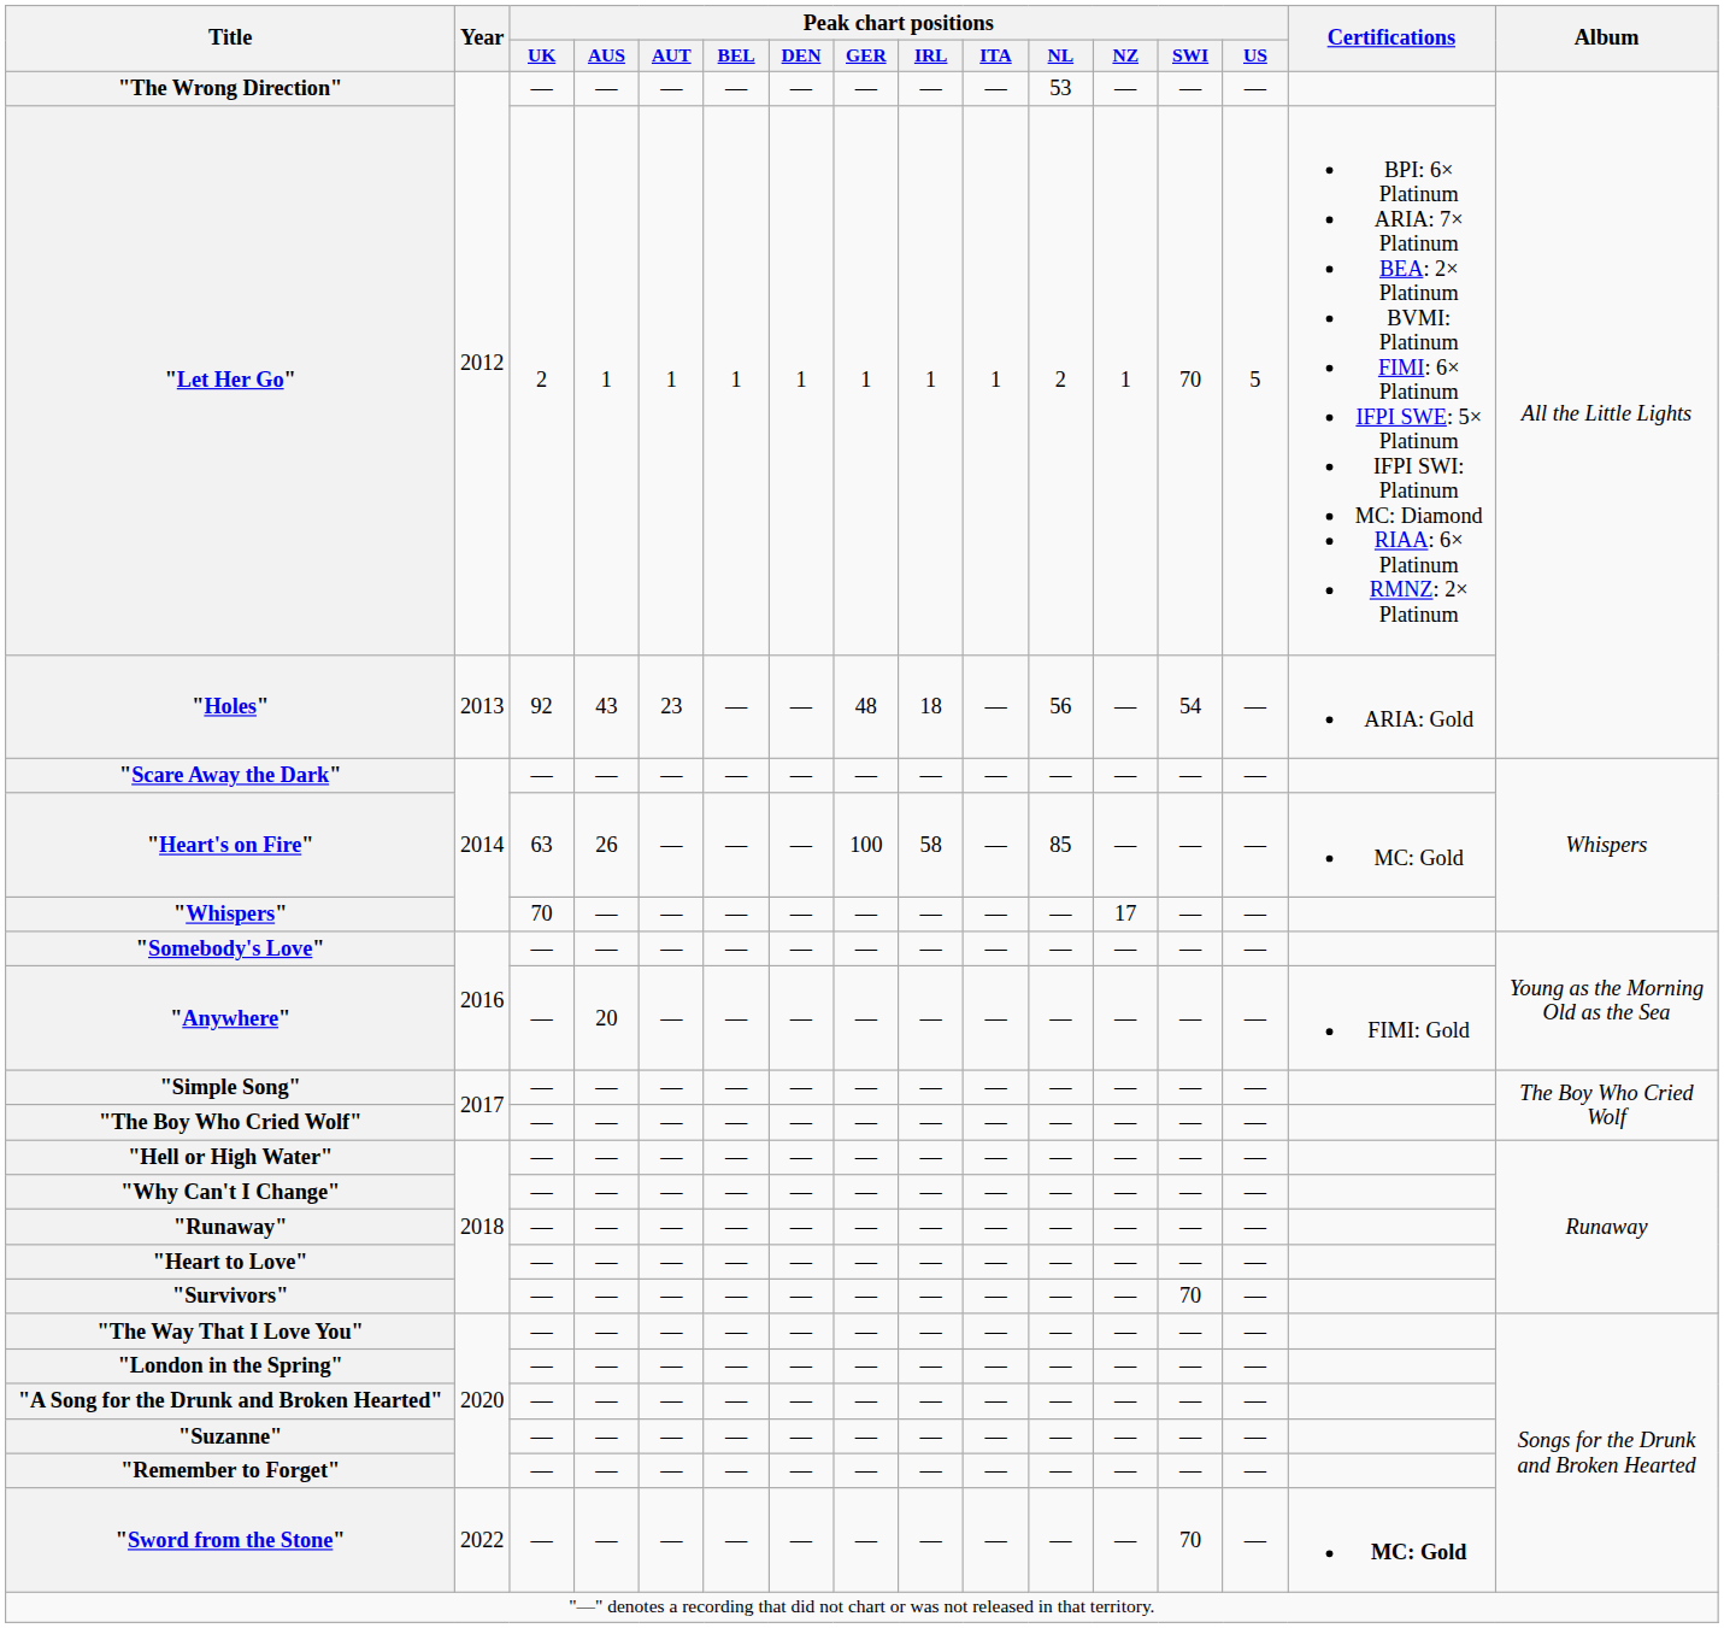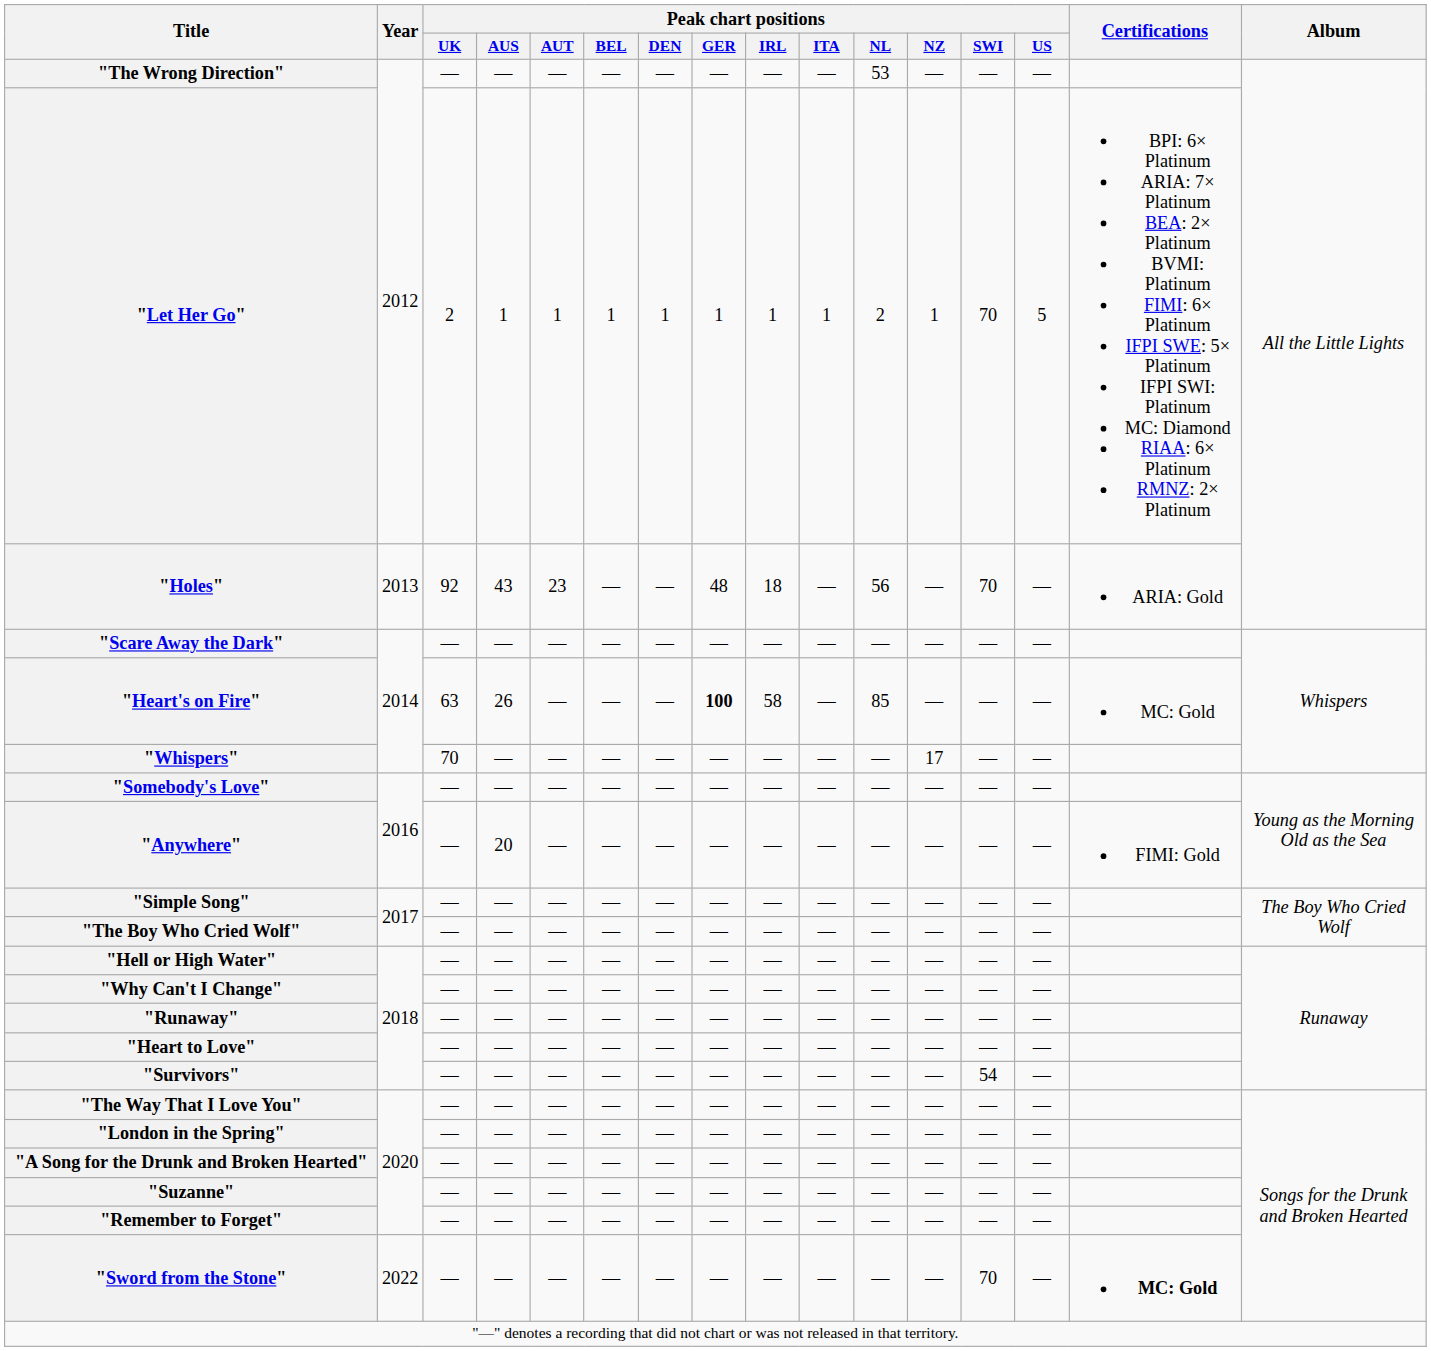"Holes" | Peak chart positions / SWI: 54 -> 70
"Heart's on Fire" | Peak chart positions / GER: normal -> bold
"Survivors" | Peak chart positions / SWI: 70 -> 54
